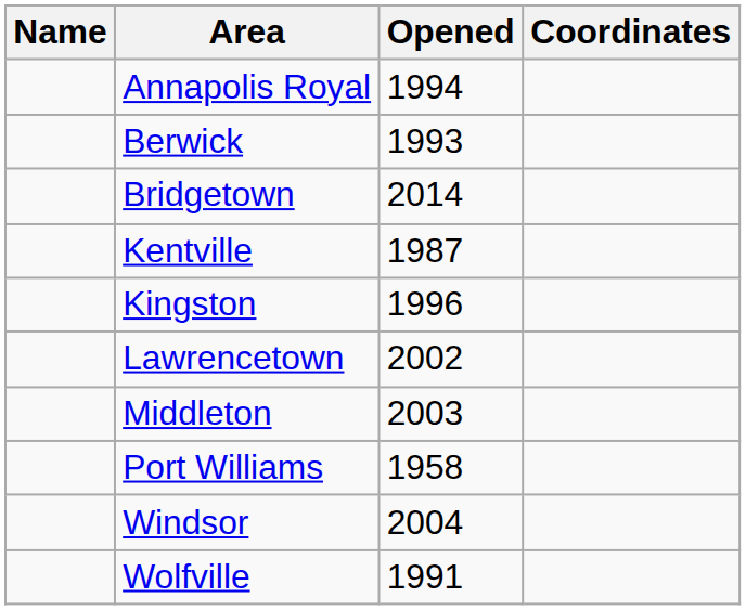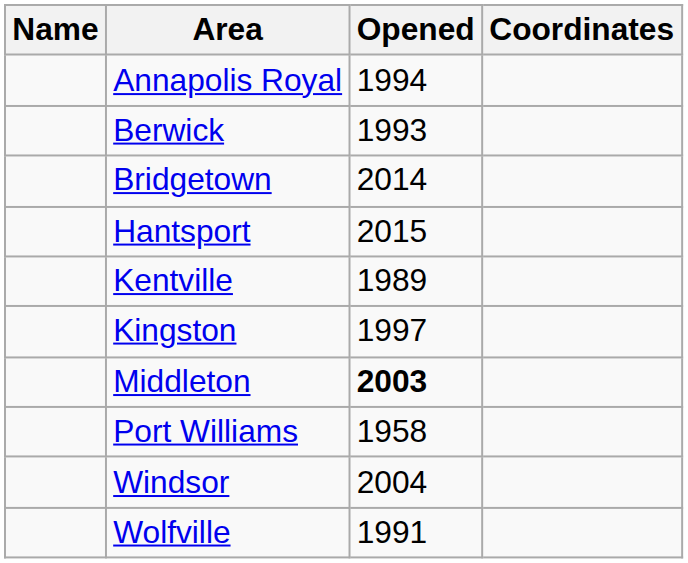+ row: Hantsport | 2015
Kentville | Opened: 1987 -> 1989
Kingston | Opened: 1996 -> 1997
- row: Lawrencetown | 2002
Middleton | Opened: normal -> bold
